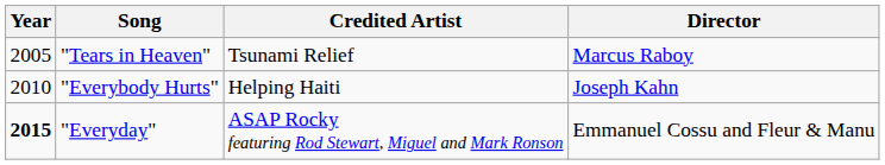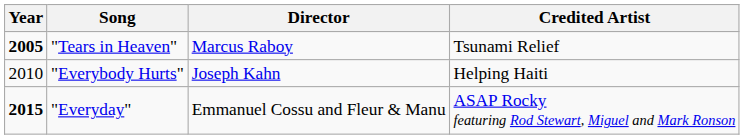columns swapped: Credited Artist <-> Director
"Tears in Heaven" | Year: normal -> bold
